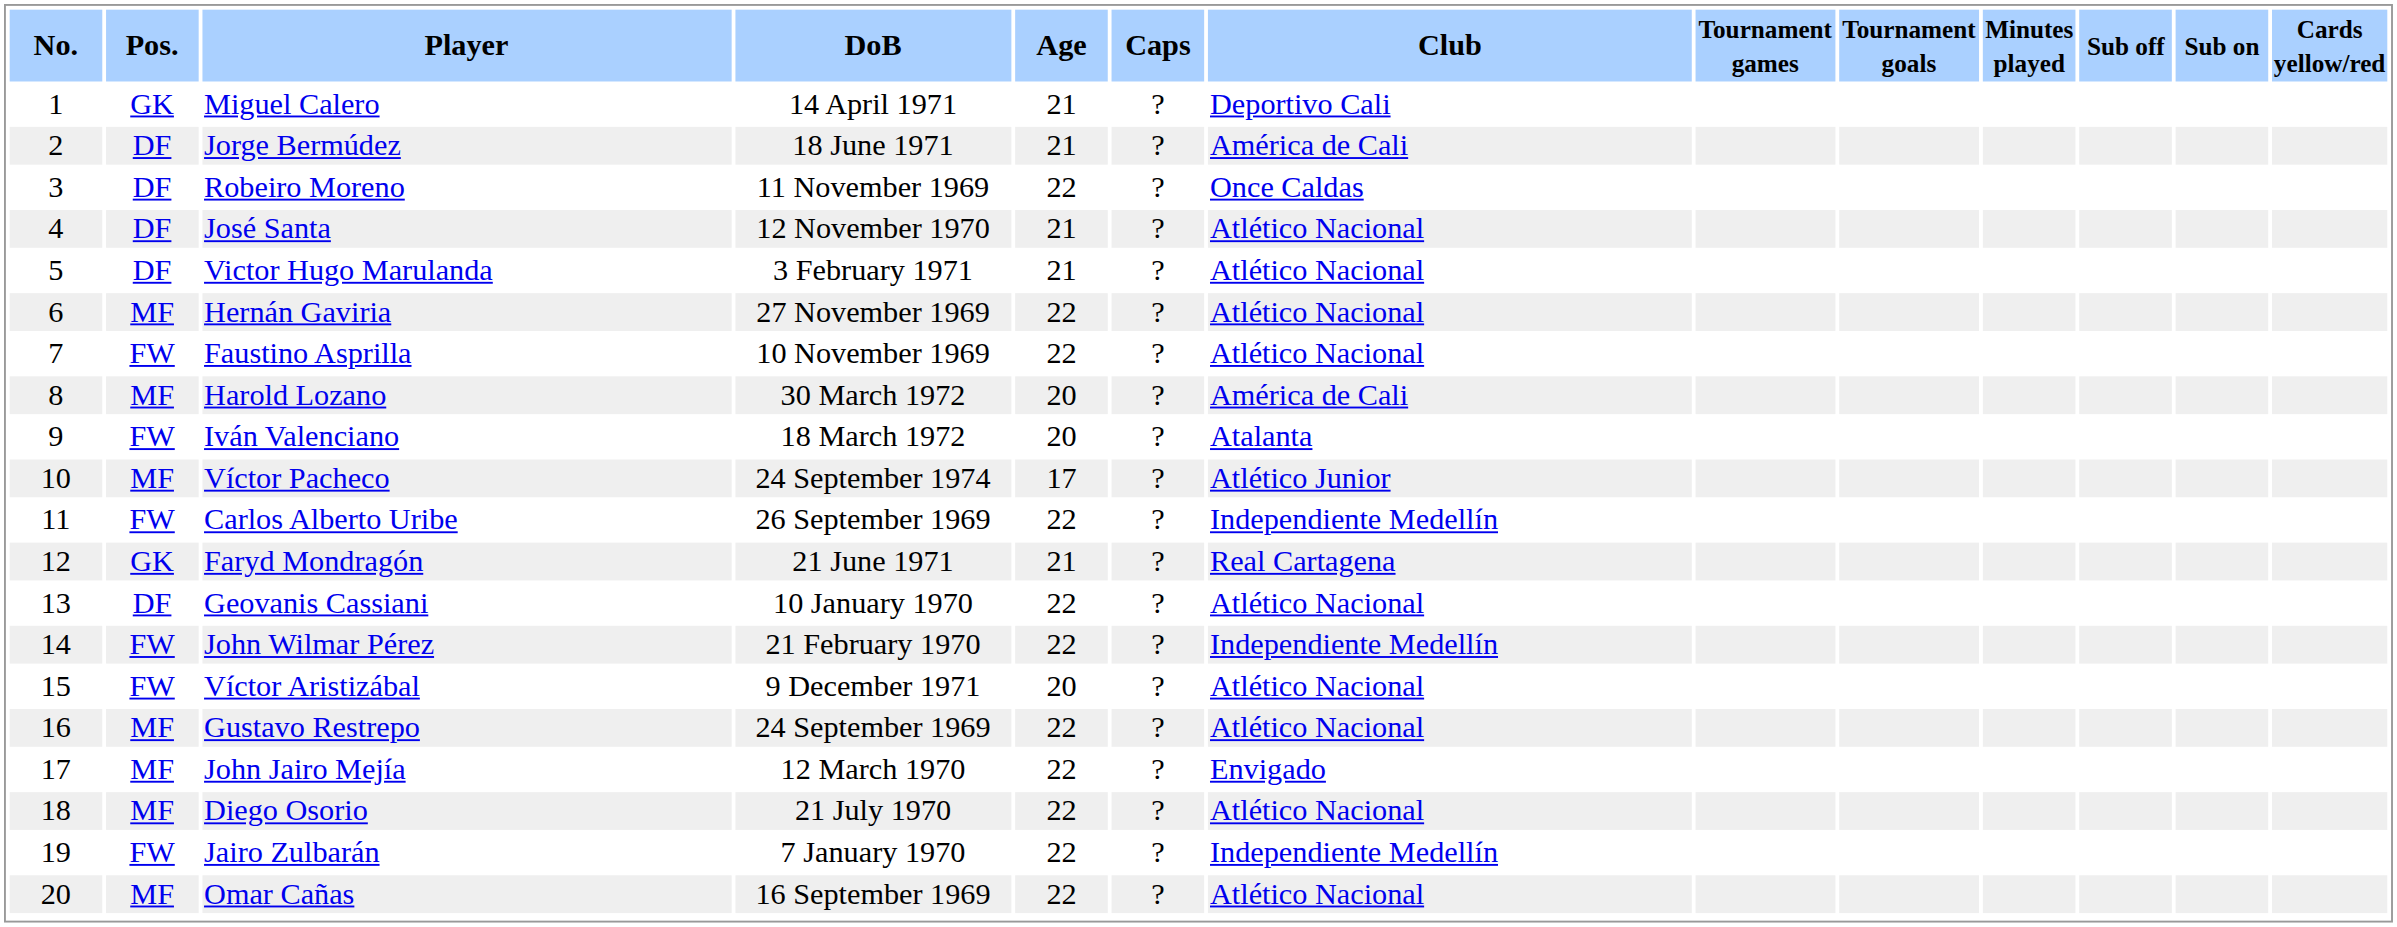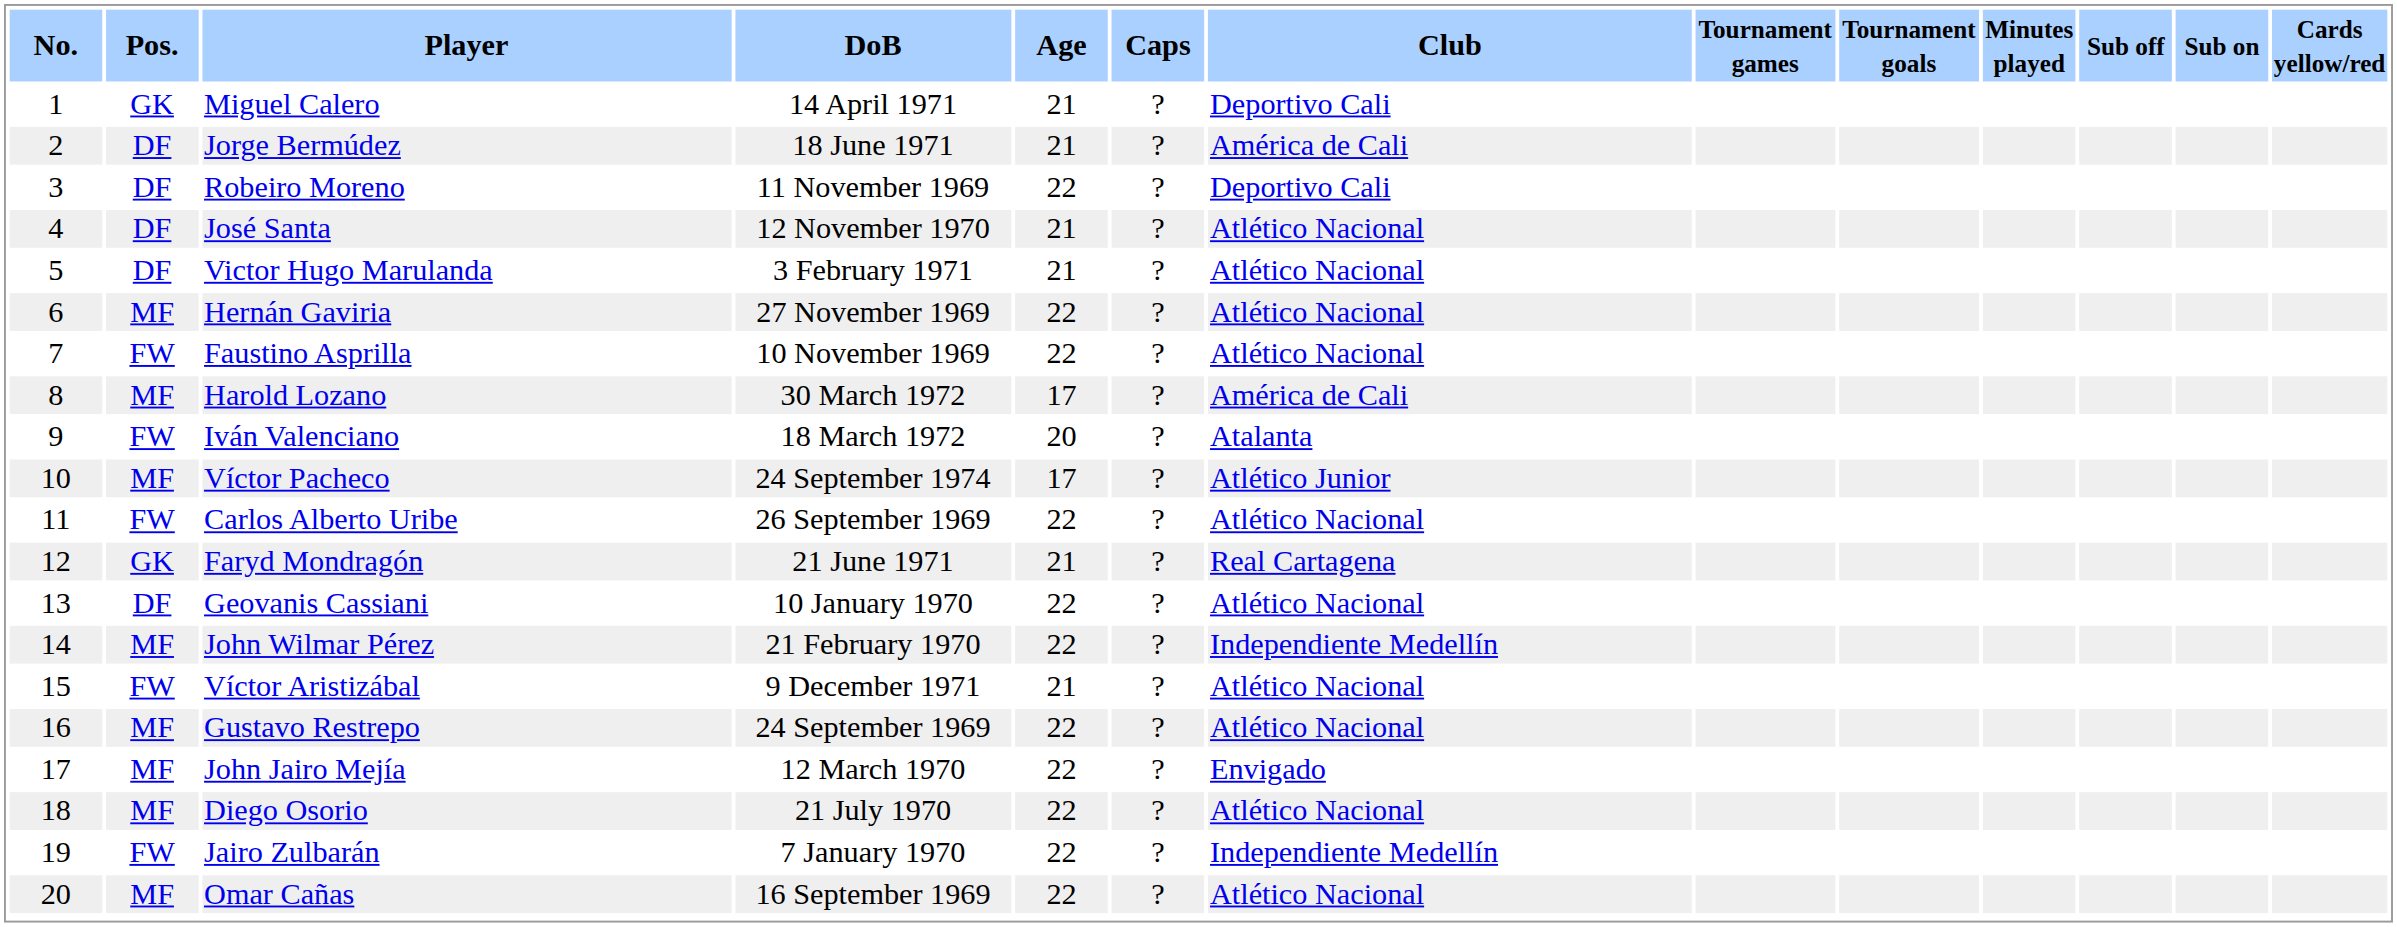Robeiro Moreno | Club: Once Caldas -> Deportivo Cali
Harold Lozano | Age: 20 -> 17
Carlos Alberto Uribe | Club: Independiente Medellín -> Atlético Nacional
John Wilmar Pérez | Pos.: FW -> MF
Víctor Aristizábal | Age: 20 -> 21
